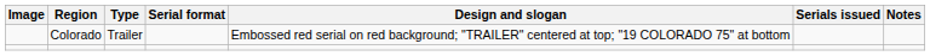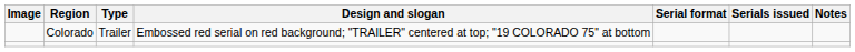columns swapped: Design and slogan <-> Serial format
